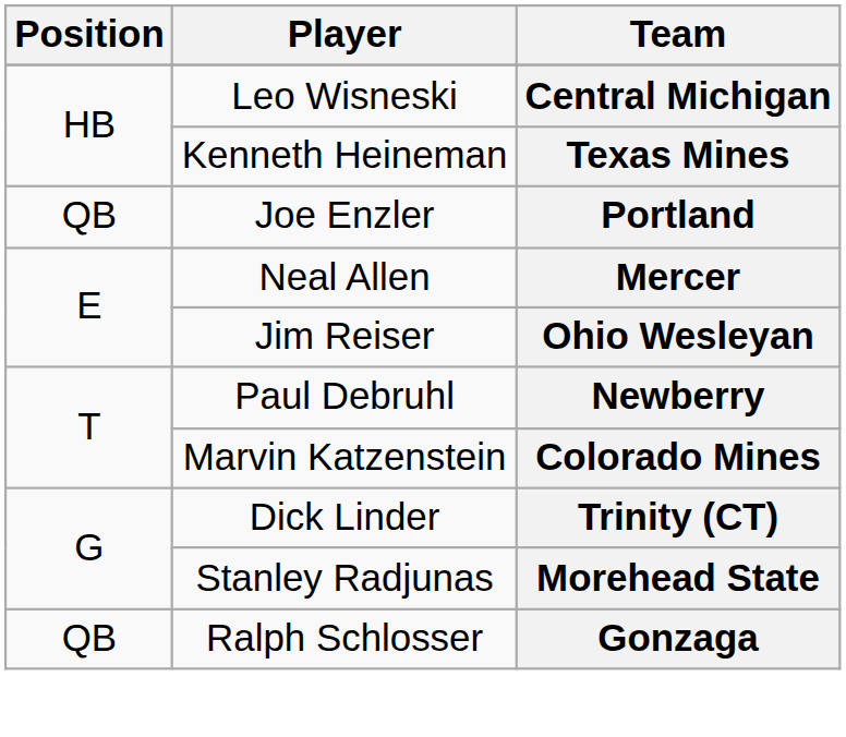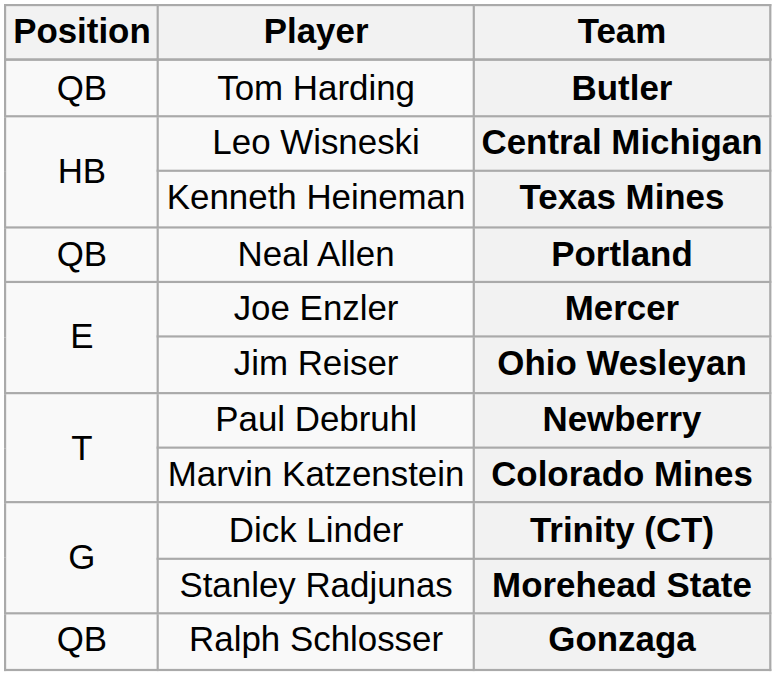+ row: QB | Tom Harding | Butler
Portland | Player: Joe Enzler -> Neal Allen
Mercer | Player: Neal Allen -> Joe Enzler
